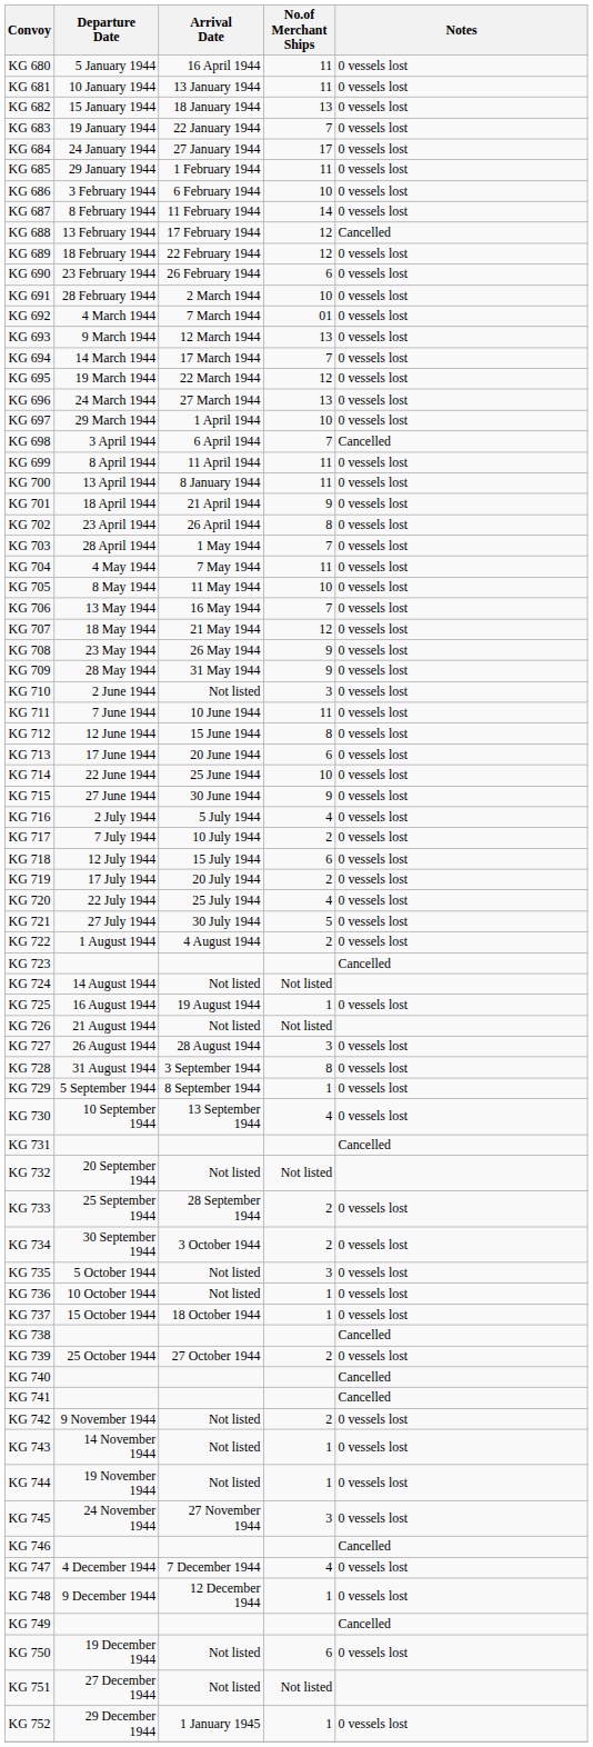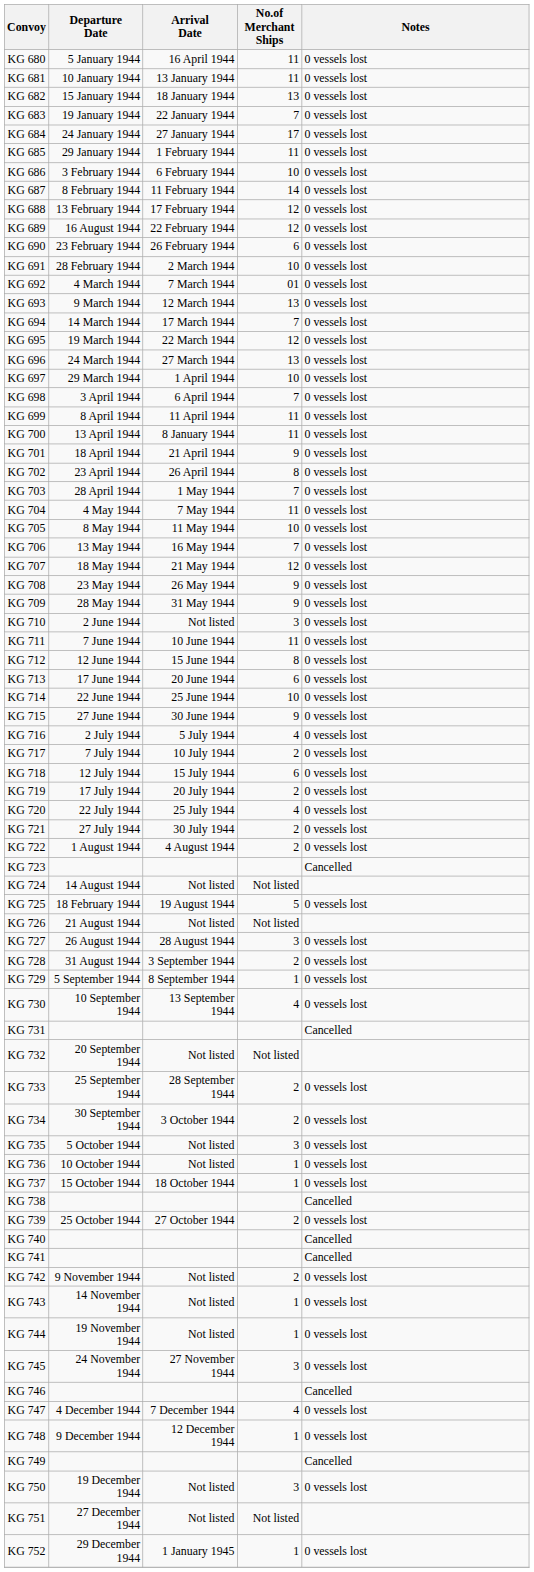KG 688 | Notes: Cancelled -> 0 vessels lost
KG 689 | Departure Date: 18 February 1944 -> 16 August 1944
KG 698 | Notes: Cancelled -> 0 vessels lost
KG 721 | No.of Merchant Ships: 5 -> 2
KG 725 | Departure Date: 16 August 1944 -> 18 February 1944
KG 725 | No.of Merchant Ships: 1 -> 5
KG 728 | No.of Merchant Ships: 8 -> 2
KG 750 | No.of Merchant Ships: 6 -> 3
